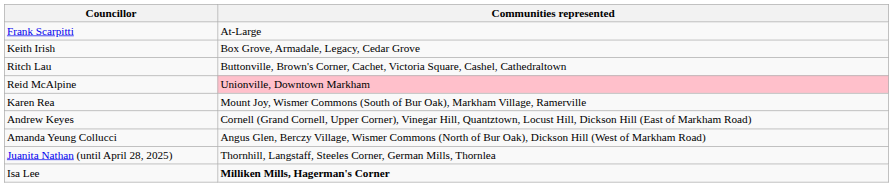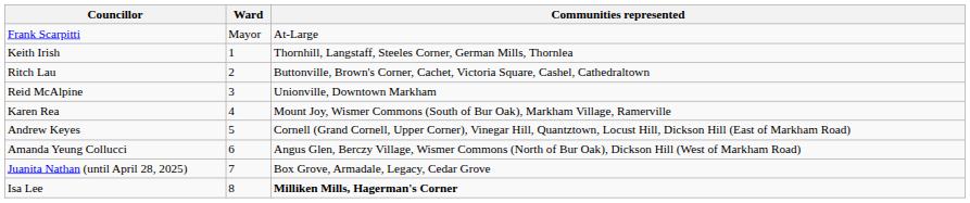+ column: Ward | Mayor | 1 | 2 | 3 | 4 | 5 | 6 | 7 | 8
Keith Irish | Communities represented: Box Grove, Armadale, Legacy, Cedar Grove -> Thornhill, Langstaff, Steeles Corner, German Mills, Thornlea
Reid McAlpine | Communities represented: pink background -> no background
Juanita Nathan (until April 28, 2025) | Communities represented: Thornhill, Langstaff, Steeles Corner, German Mills, Thornlea -> Box Grove, Armadale, Legacy, Cedar Grove
